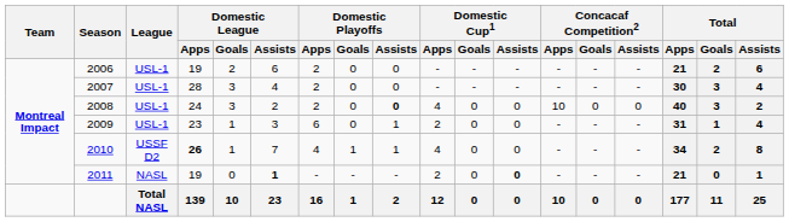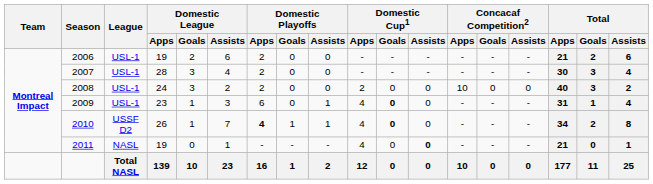2008 | Domestic Playoffs / Assists: bold -> normal
2008 | Domestic Cup1 / Apps: 4 -> 2
2009 | Domestic Cup1 / Apps: 2 -> 4
2009 | Domestic Cup1 / Goals: normal -> bold
2010 | Domestic League / Apps: bold -> normal
2010 | Domestic Playoffs / Apps: normal -> bold
2010 | Domestic Cup1 / Goals: normal -> bold
2011 | Domestic League / Assists: bold -> normal
2011 | Domestic Cup1 / Apps: 2 -> 4
